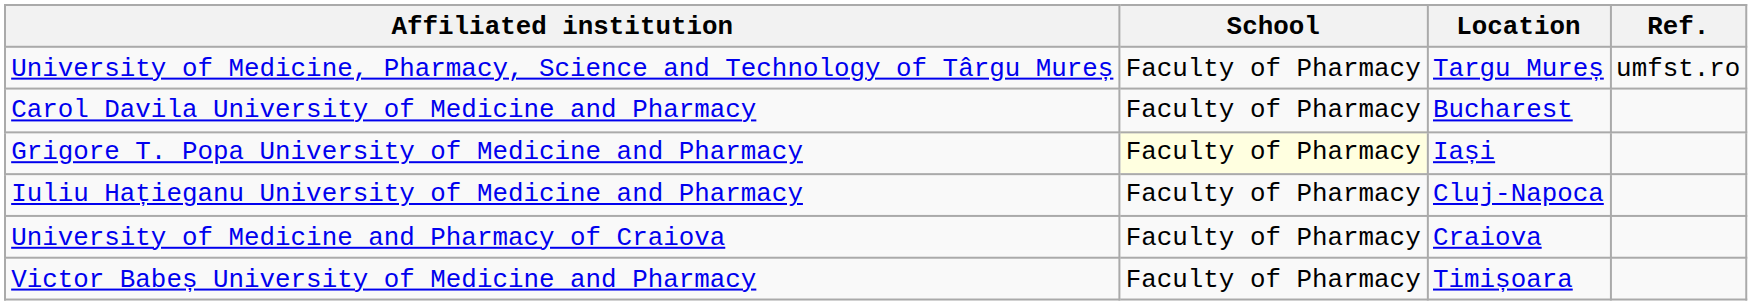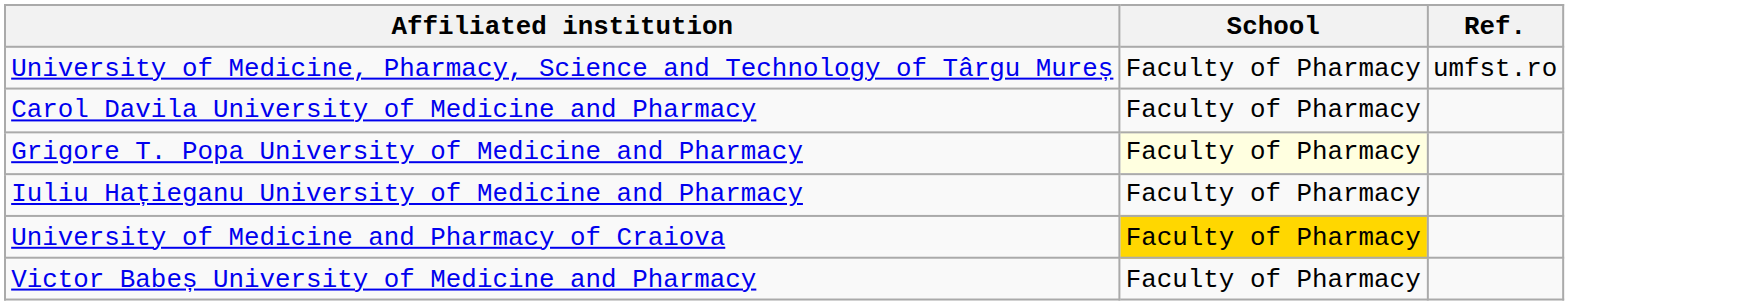- column: Location | Targu Mureș | Bucharest | Iași | Cluj-Napoca | Craiova | Timișoara
University of Medicine and Pharmacy of Craiova | School: no background -> gold background
